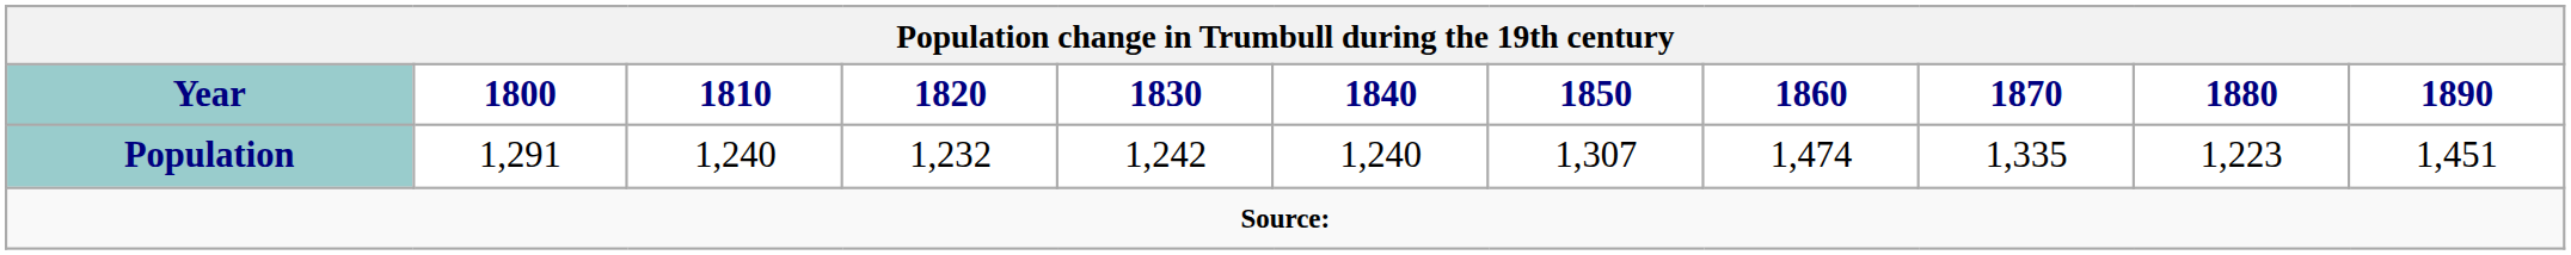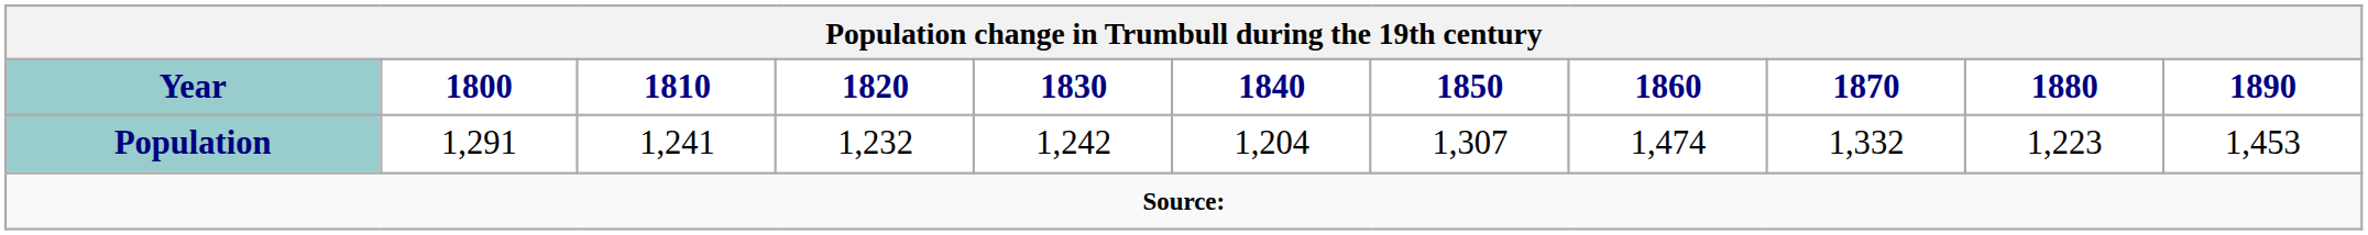Population | 1810: 1,240 -> 1,241
Population | 1840: 1,240 -> 1,204
Population | 1870: 1,335 -> 1,332
Population | 1890: 1,451 -> 1,453
